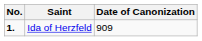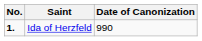Ida of Herzfeld | Date of Canonization: 909 -> 990
